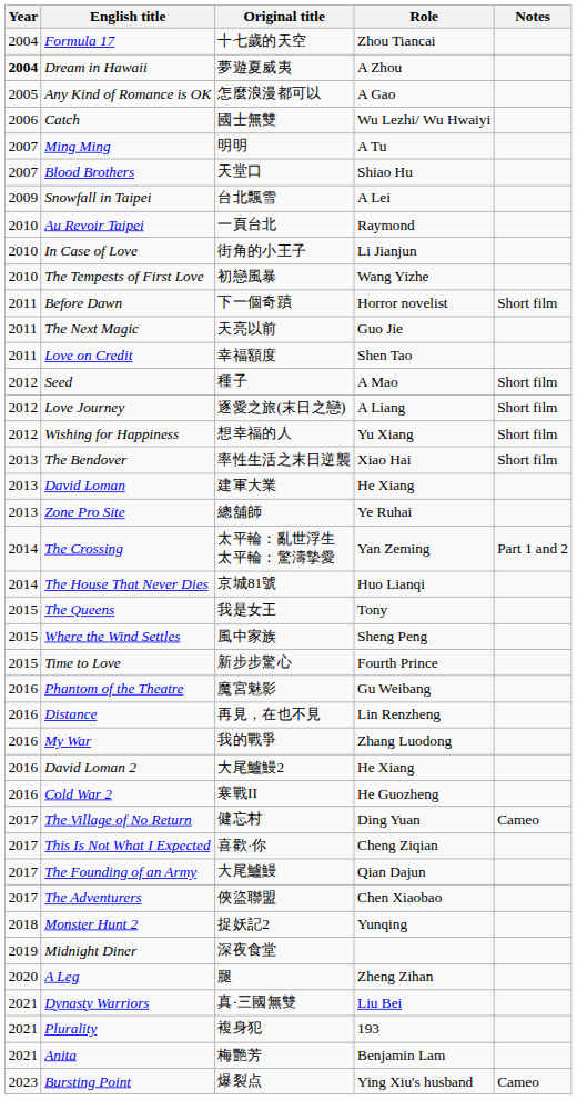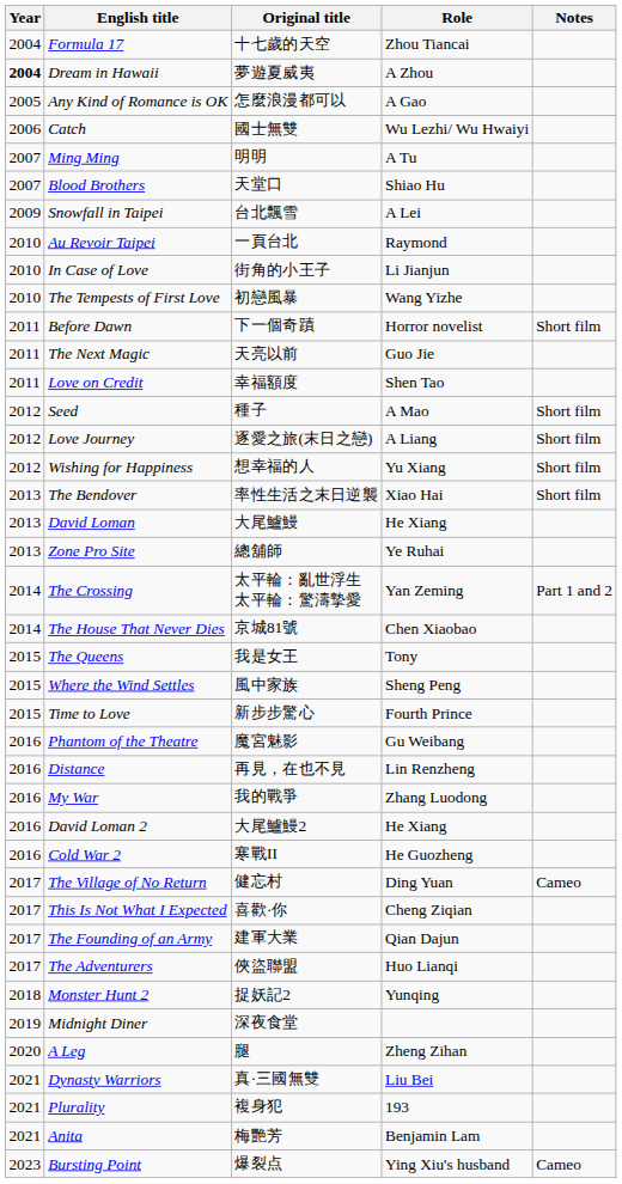David Loman | Original title: 建軍大業 -> 大尾鱸鰻
The House That Never Dies | Role: Huo Lianqi -> Chen Xiaobao
The Founding of an Army | Original title: 大尾鱸鰻 -> 建軍大業
The Adventurers | Role: Chen Xiaobao -> Huo Lianqi
